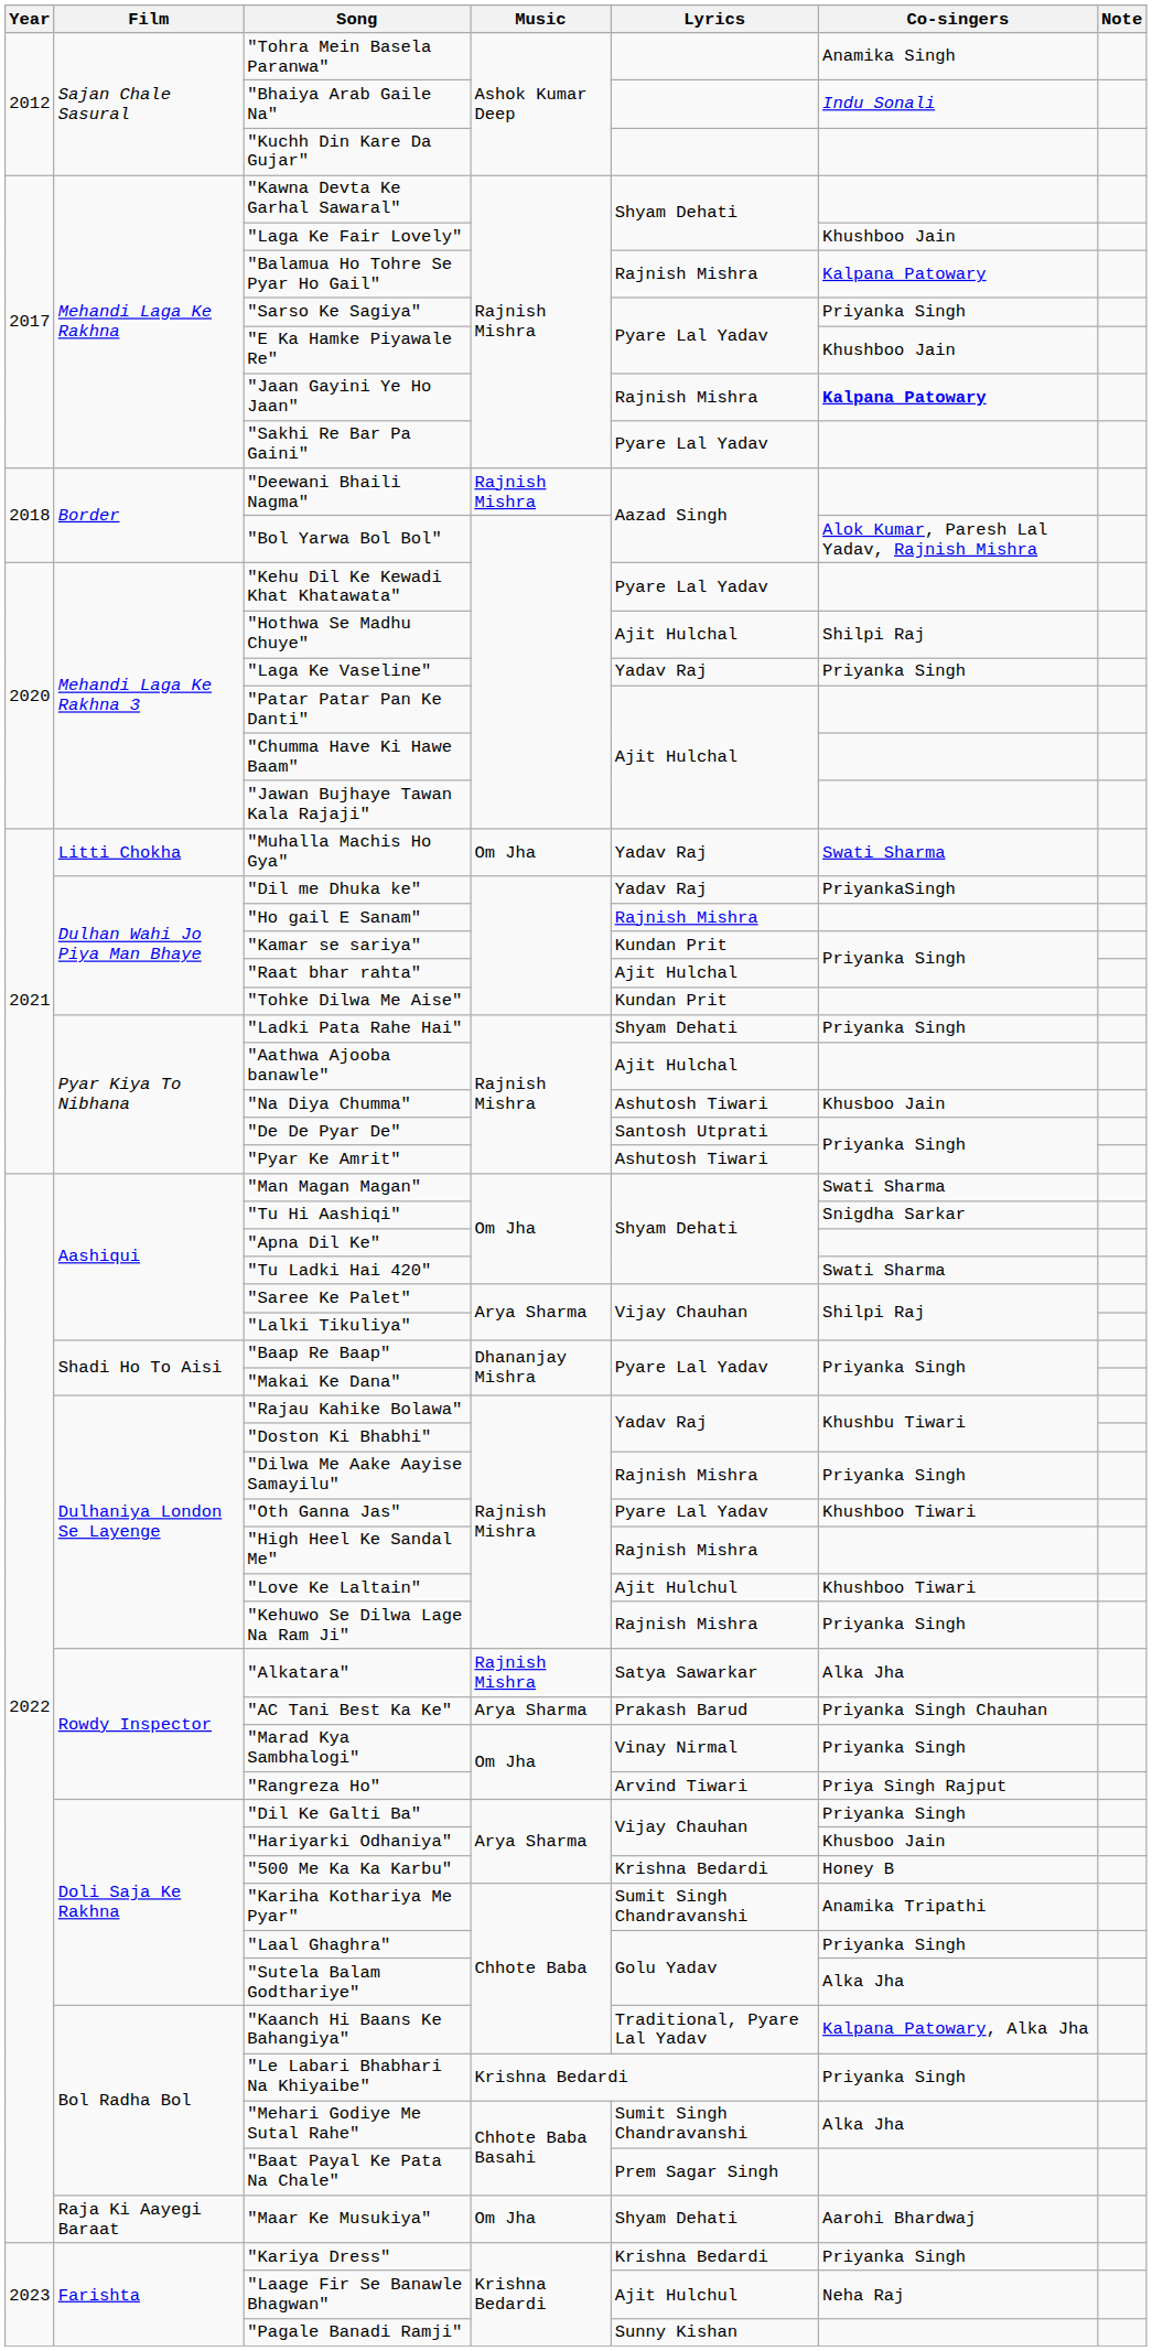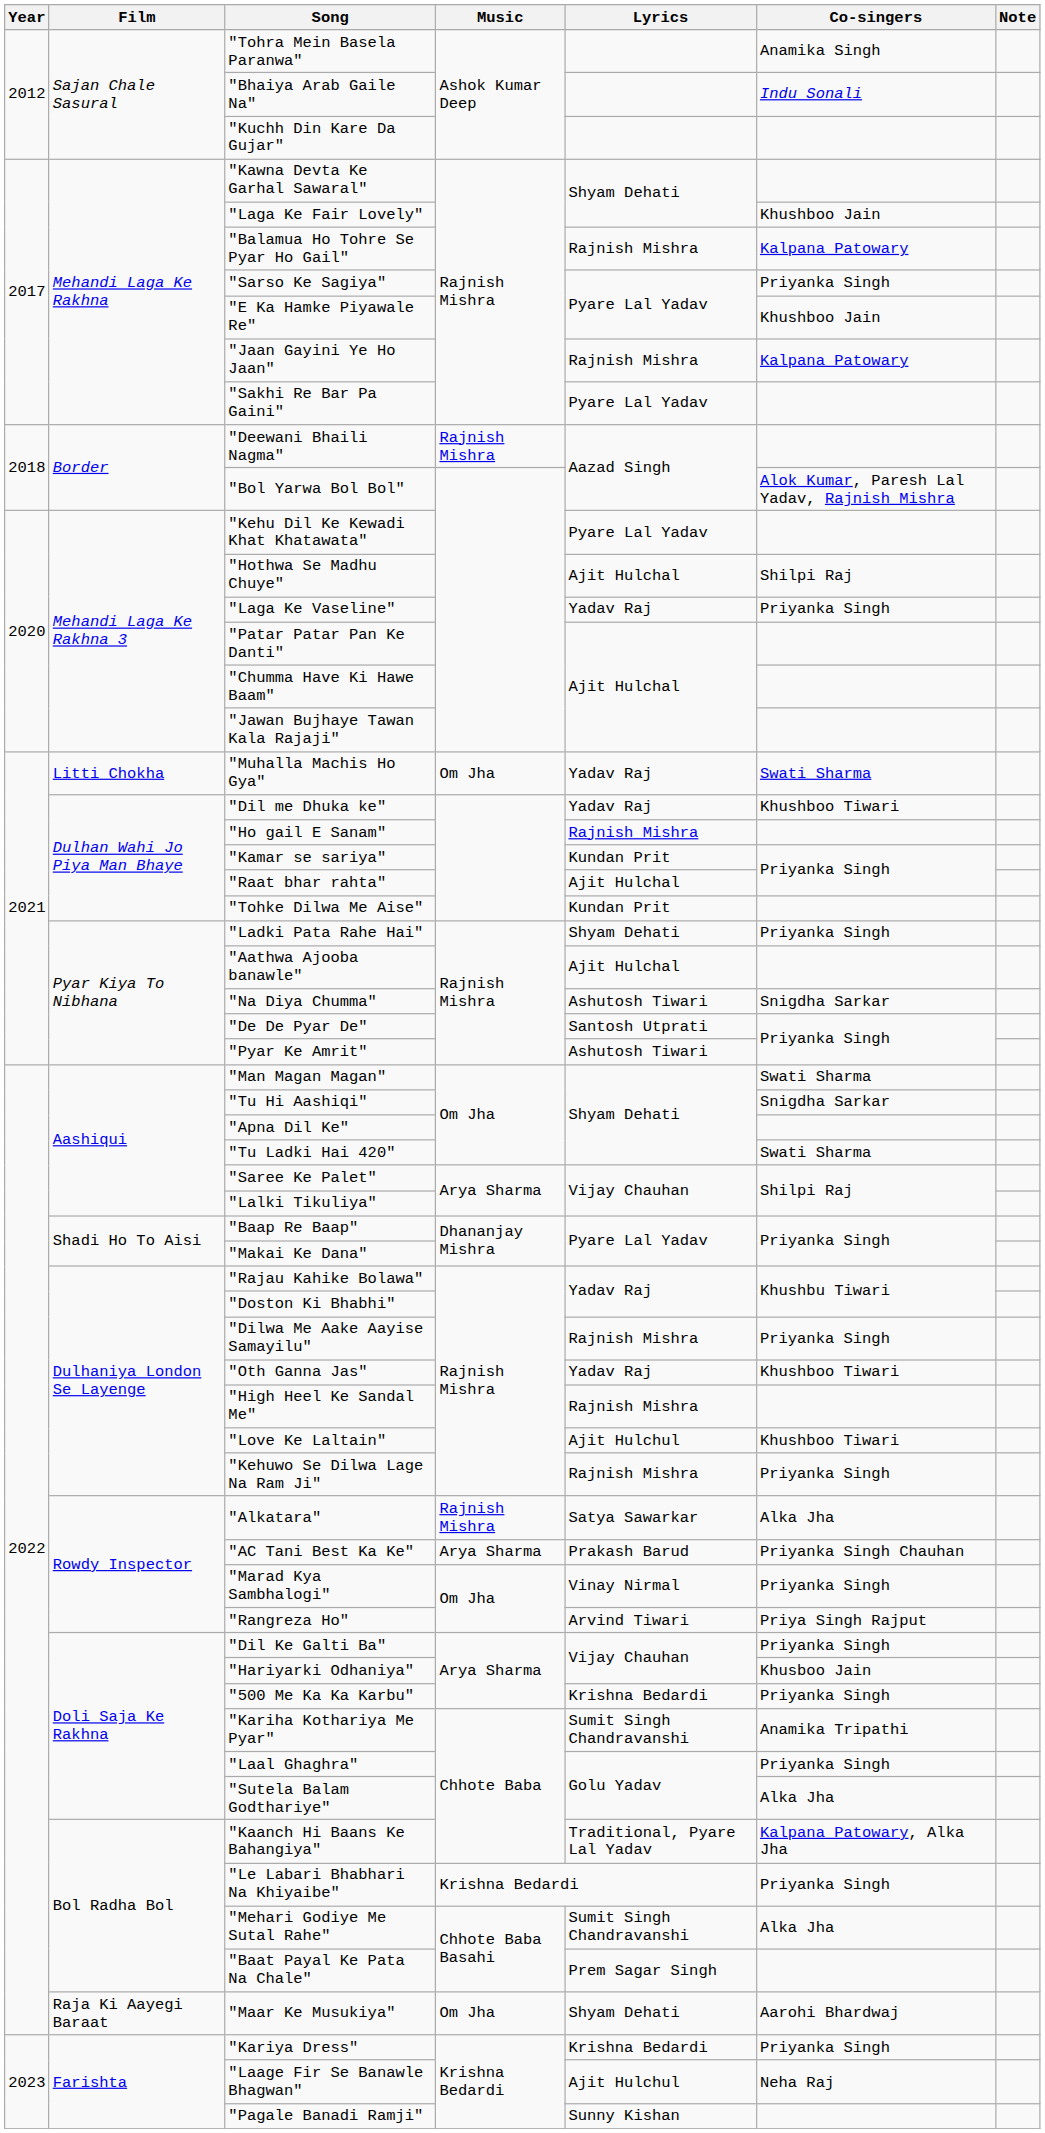"Jaan Gayini Ye Ho Jaan" | Co-singers: bold -> normal
"Dil me Dhuka ke" | Co-singers: PriyankaSingh -> Khushboo Tiwari
"Na Diya Chumma" | Co-singers: Khusboo Jain -> Snigdha Sarkar
"Oth Ganna Jas" | Lyrics: Pyare Lal Yadav -> Yadav Raj
"500 Me Ka Ka Karbu" | Co-singers: Honey B -> Priyanka Singh
